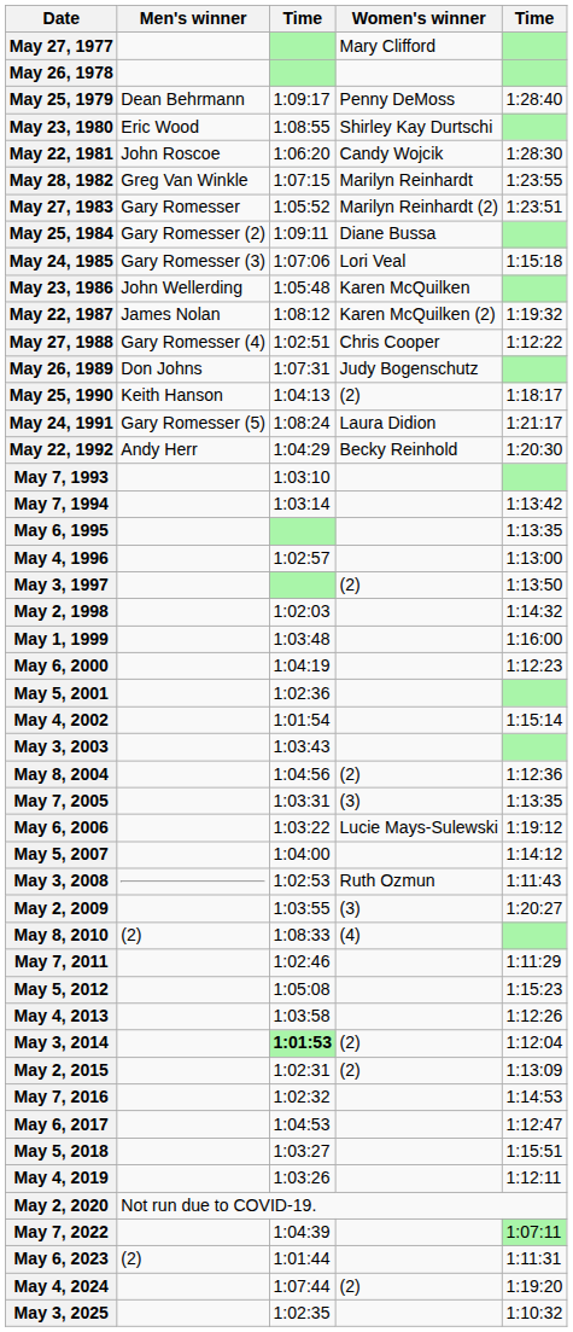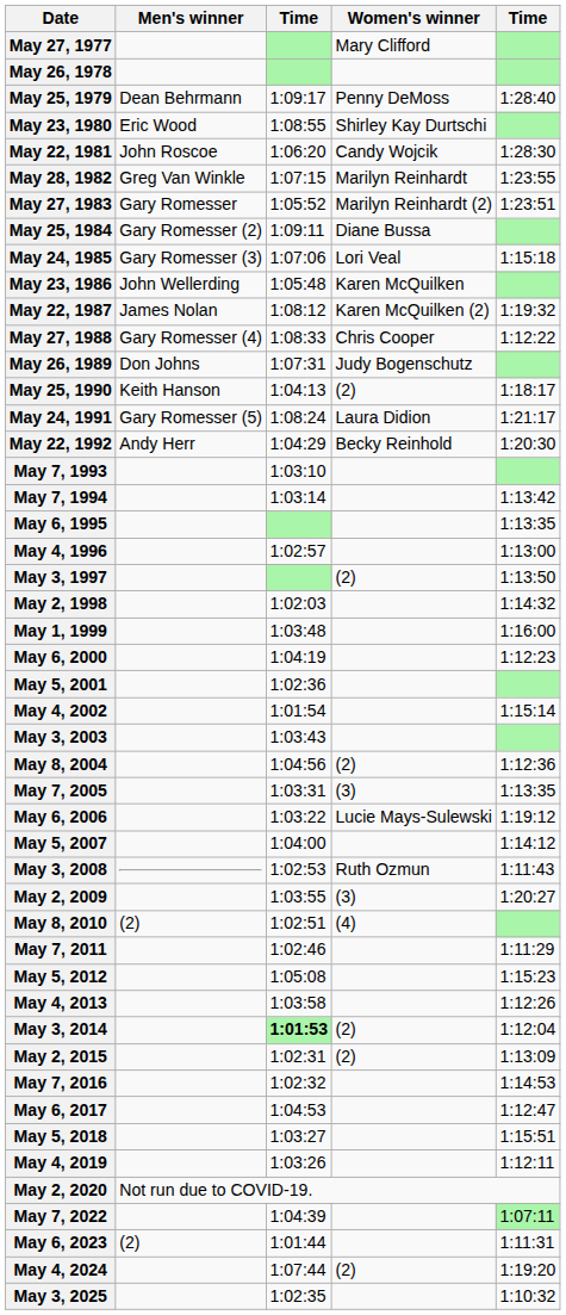May 27, 1988 | column 3: 1:02:51 -> 1:08:33
May 8, 2010 | column 3: 1:08:33 -> 1:02:51
